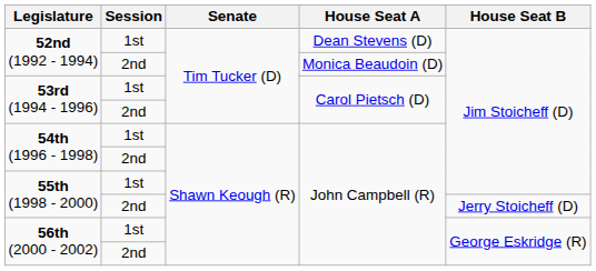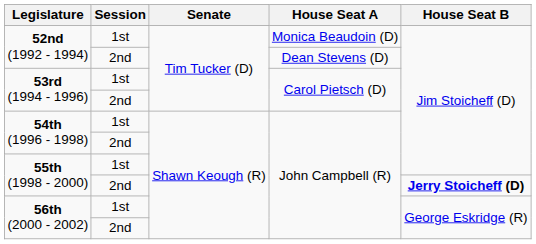52nd (1992 - 1994) / 1st | House Seat A: Dean Stevens (D) -> Monica Beaudoin (D)
52nd (1992 - 1994) / 2nd | House Seat A: Monica Beaudoin (D) -> Dean Stevens (D)
55th (1998 - 2000) / 2nd | House Seat B: normal -> bold
